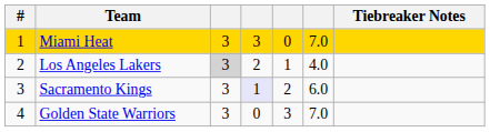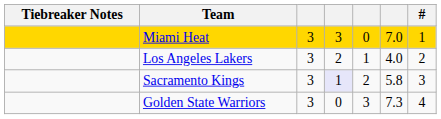columns swapped: # <-> Tiebreaker Notes
Los Angeles Lakers | column 3: lightgrey background -> no background
Sacramento Kings | column 6: 6.0 -> 5.8
Golden State Warriors | column 6: 7.0 -> 7.3
